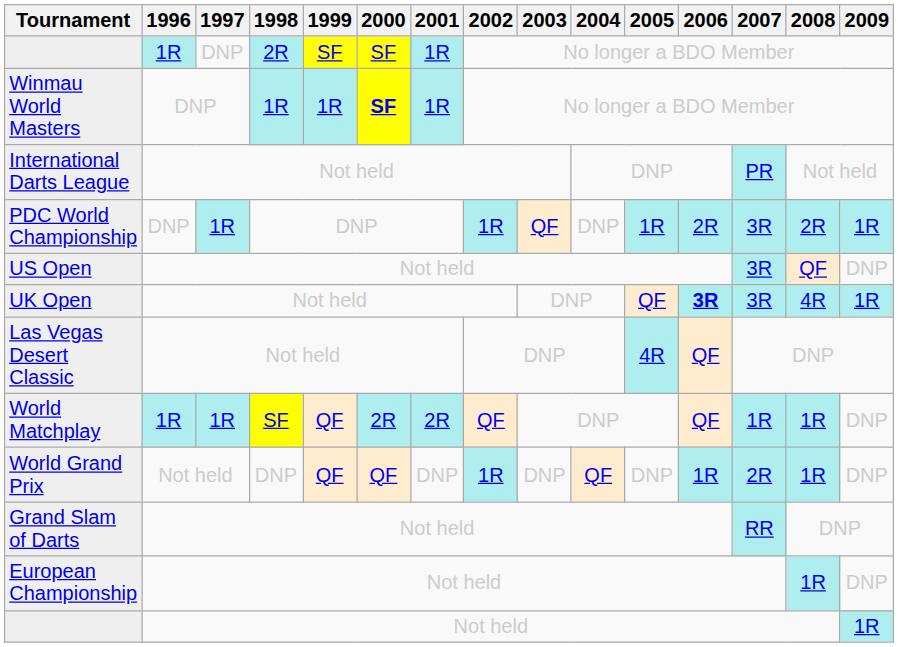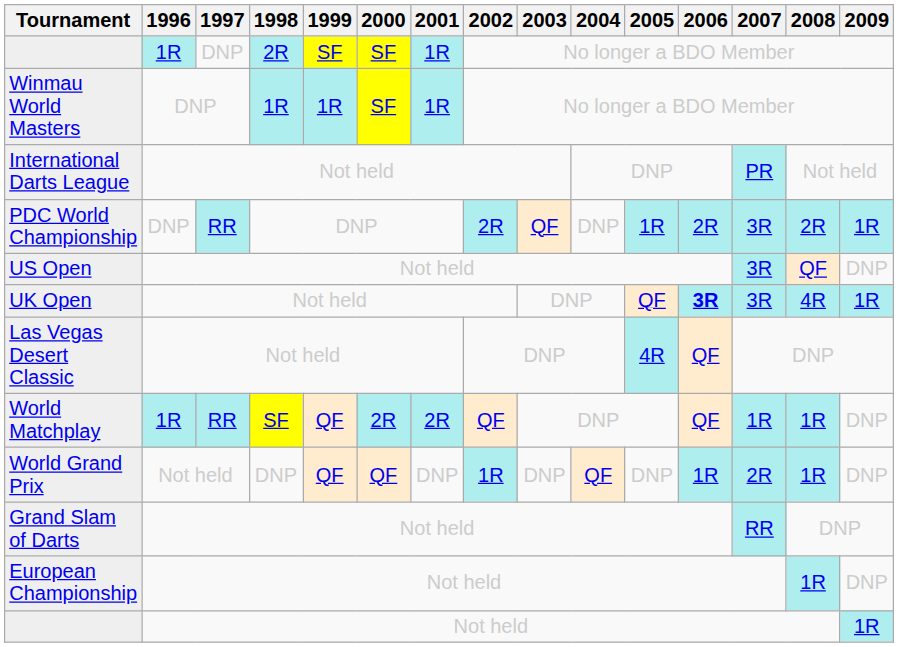Winmau World Masters | 2000: bold -> normal
PDC World Championship | 1997: 1R -> RR
PDC World Championship | 2002: 1R -> 2R
World Matchplay | 1997: 1R -> RR
